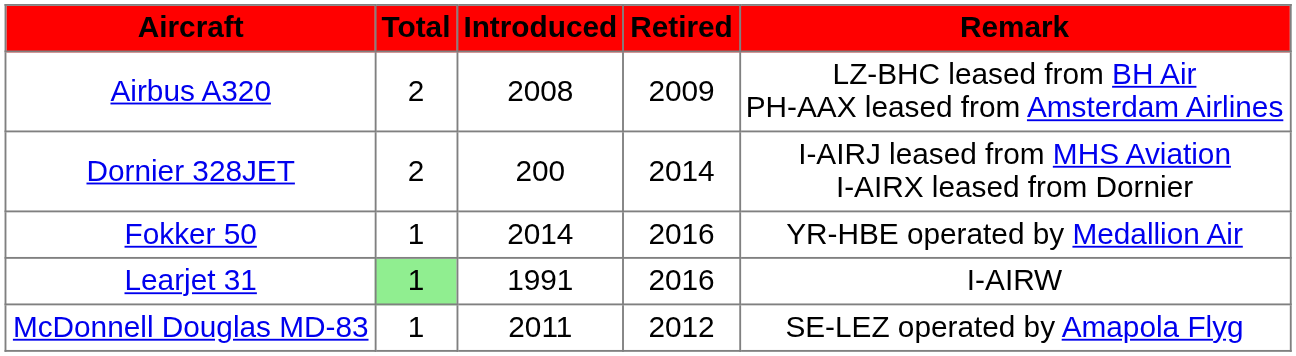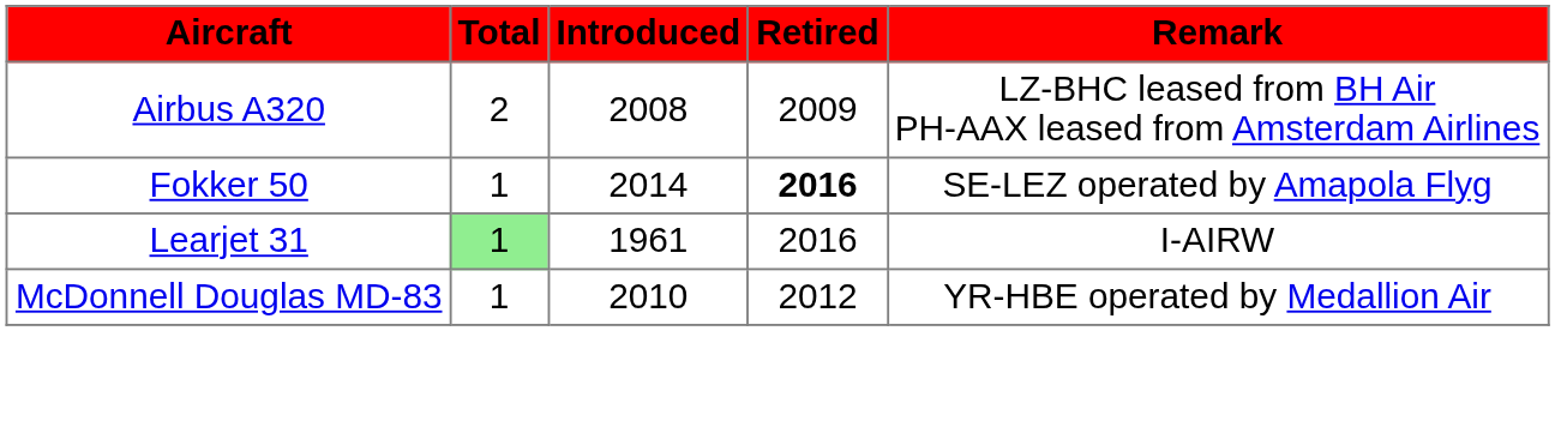- row: Dornier 328JET | 2 | 200 | 2014 | I-AIRJ leased from MHS Aviation I-AIRX leased from Dornier
Fokker 50 | Retired: normal -> bold
Fokker 50 | Remark: YR-HBE operated by Medallion Air -> SE-LEZ operated by Amapola Flyg
Learjet 31 | Introduced: 1991 -> 1961
McDonnell Douglas MD-83 | Introduced: 2011 -> 2010
McDonnell Douglas MD-83 | Remark: SE-LEZ operated by Amapola Flyg -> YR-HBE operated by Medallion Air
